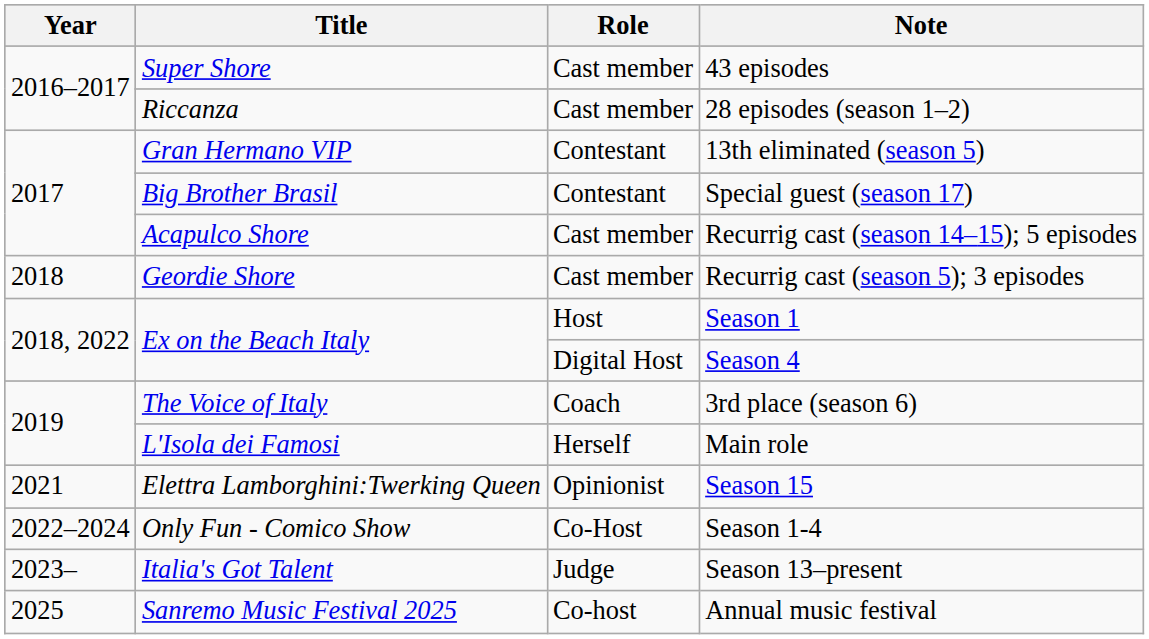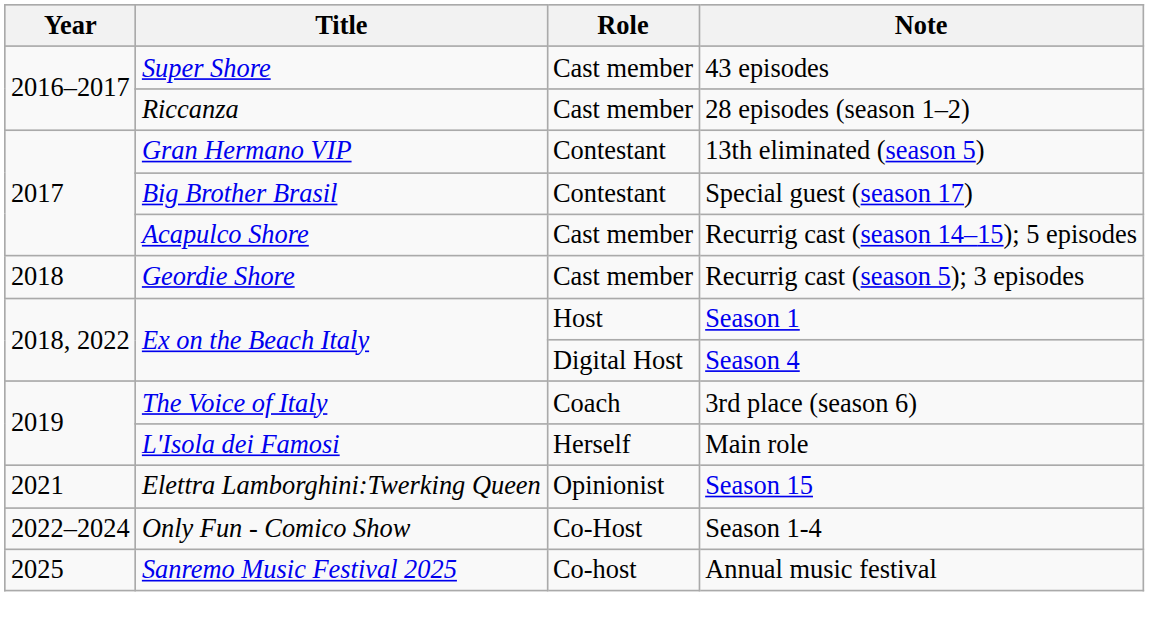- row: 2023– | Italia's Got Talent | Judge | Season 13–present
